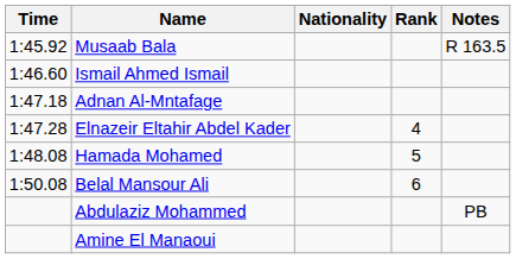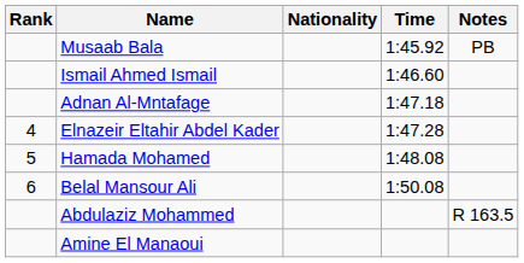columns swapped: Rank <-> Time
Musaab Bala | Notes: R 163.5 -> PB
Abdulaziz Mohammed | Notes: PB -> R 163.5
